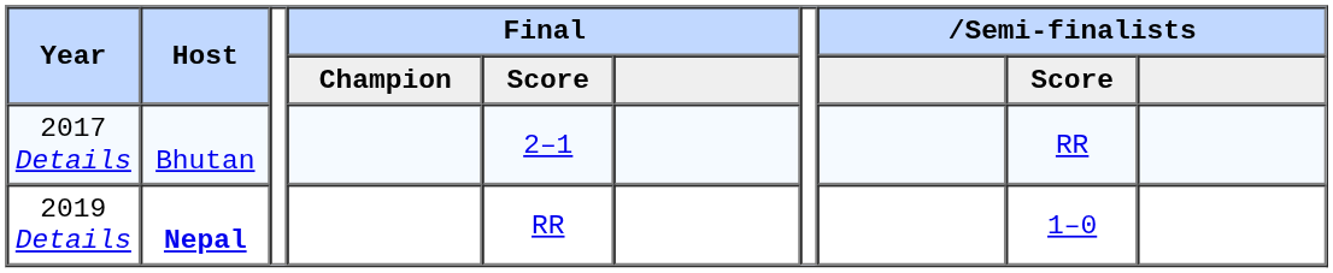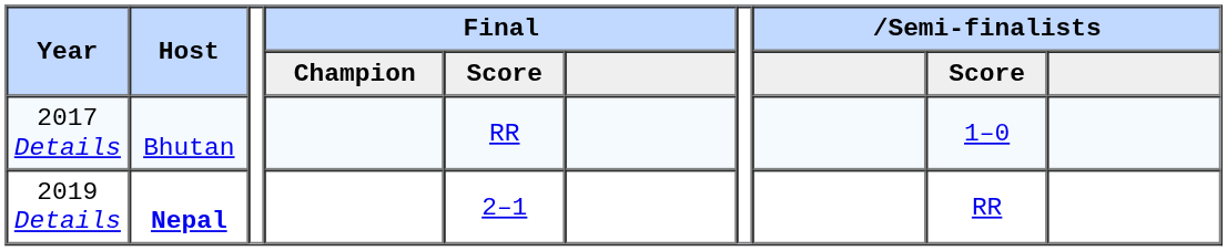2017 Details | Final / Score: 2–1 -> RR
2017 Details | Semi-finalists / Score: RR -> 1–0
2019 Details | Final / Score: RR -> 2–1
2019 Details | Semi-finalists / Score: 1–0 -> RR
